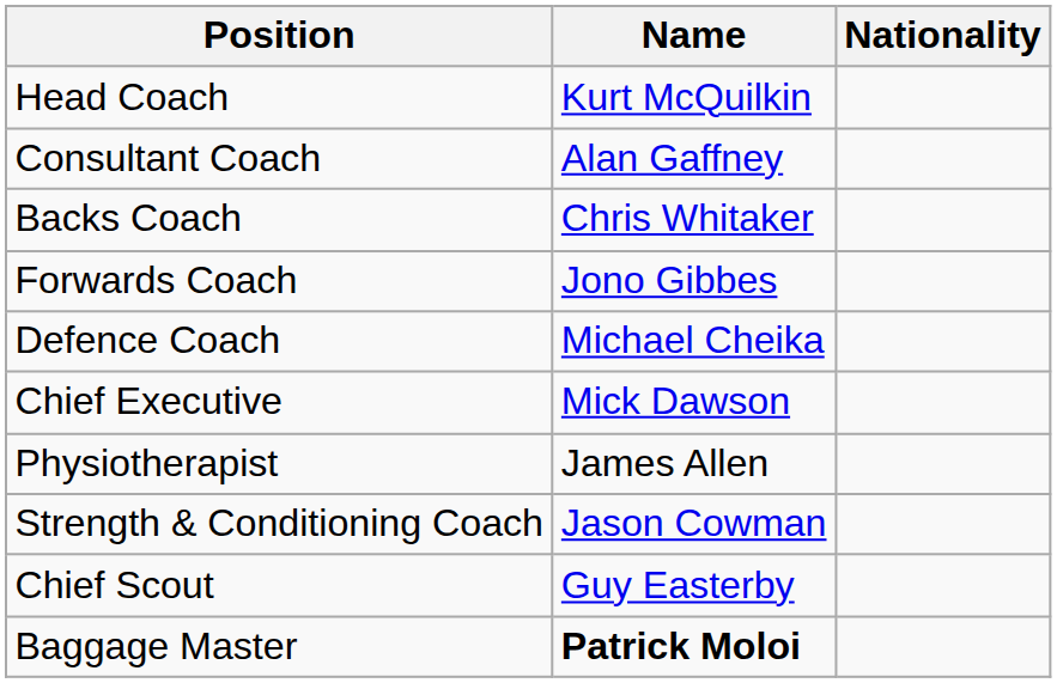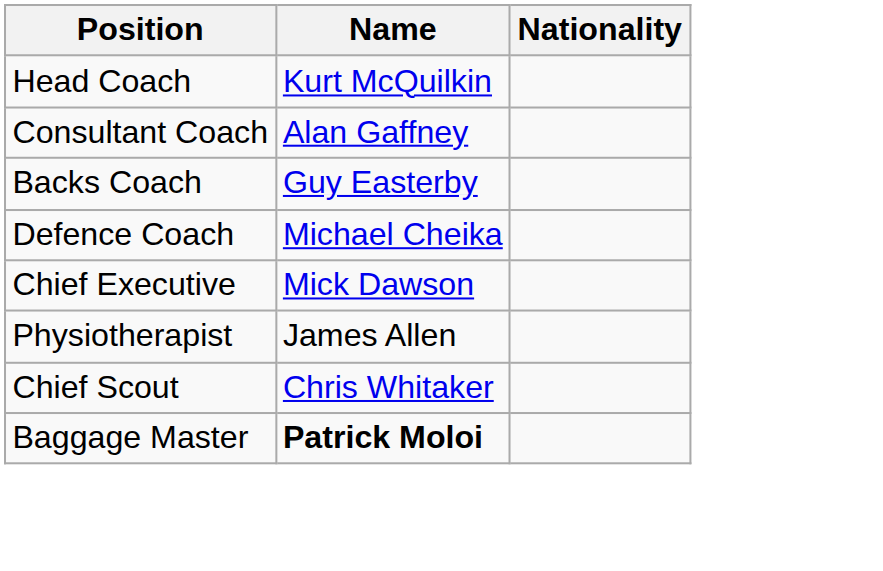Backs Coach | Name: Chris Whitaker -> Guy Easterby
- row: Forwards Coach | Jono Gibbes
- row: Strength & Conditioning Coach | Jason Cowman
Chief Scout | Name: Guy Easterby -> Chris Whitaker
